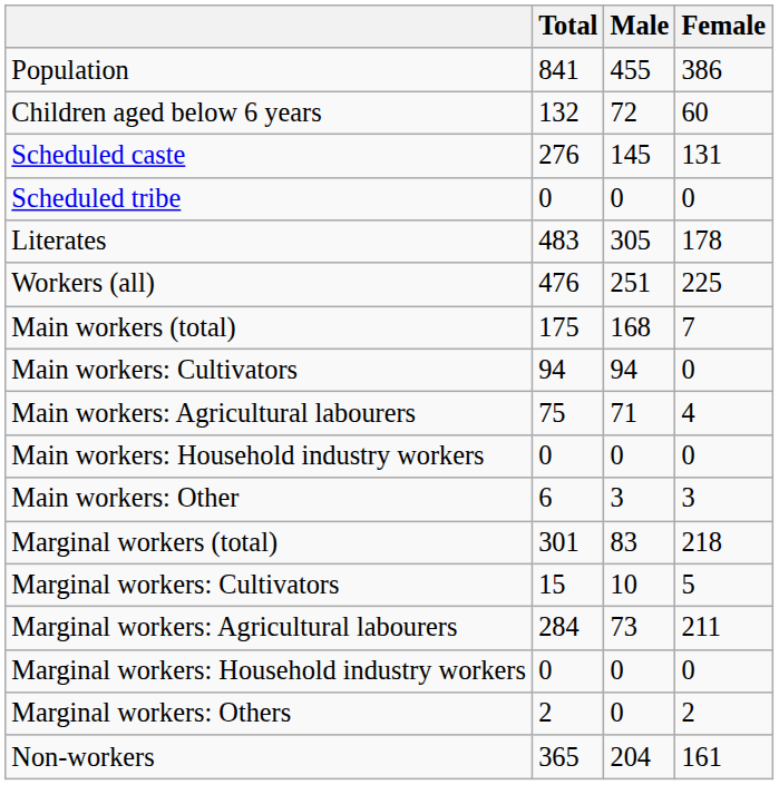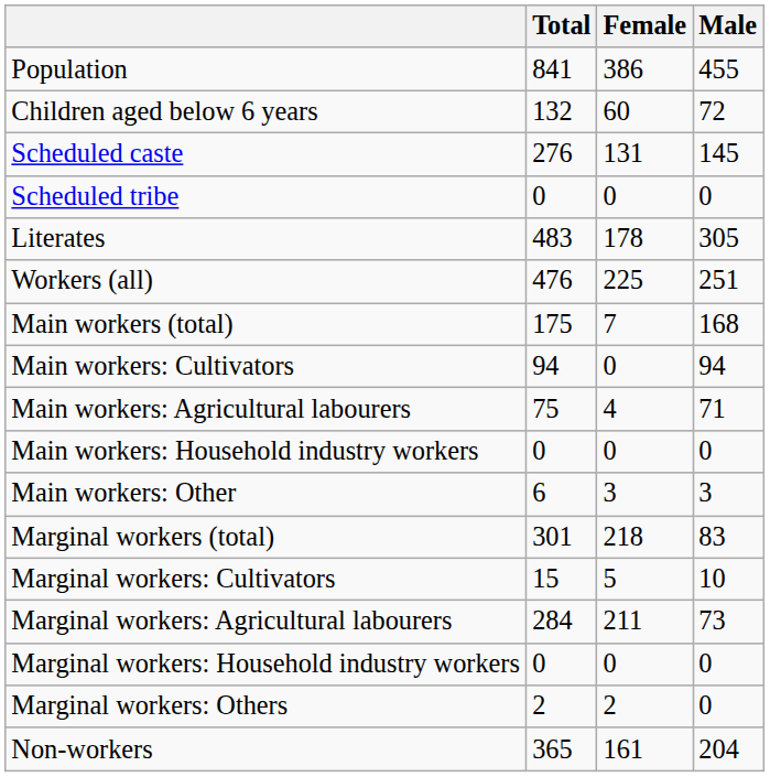columns swapped: Male <-> Female
